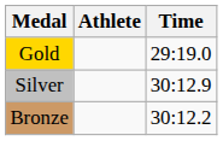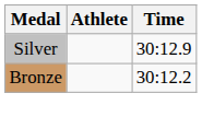- row: Gold | 29:19.0
